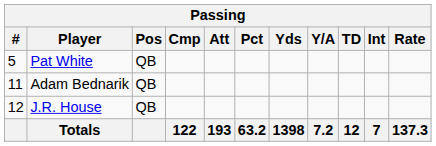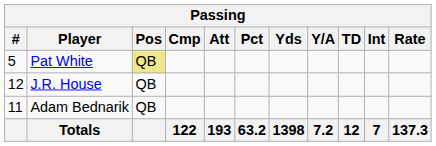Pat White | Pos: no background -> khaki background
rows swapped: Adam Bednarik <-> J.R. House
